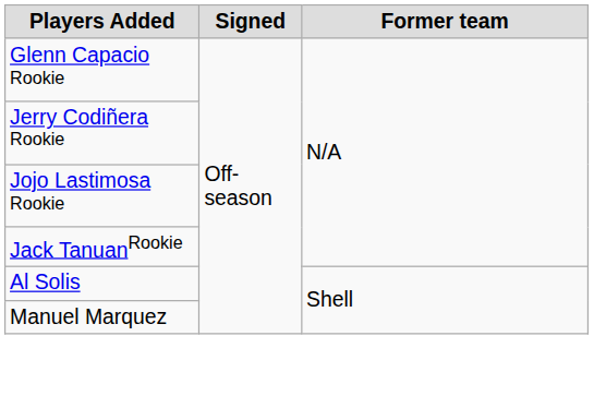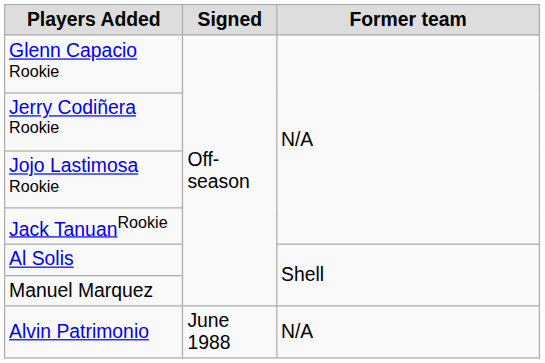+ row: Alvin Patrimonio | June 1988 | N/A
